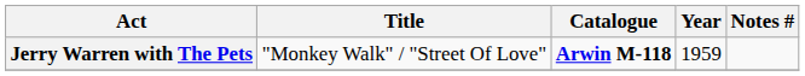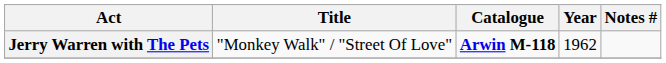Jerry Warren with The Pets | Year: 1959 -> 1962
